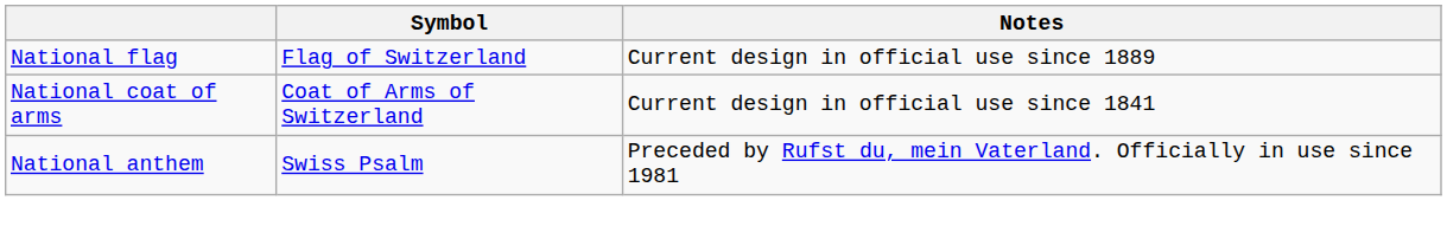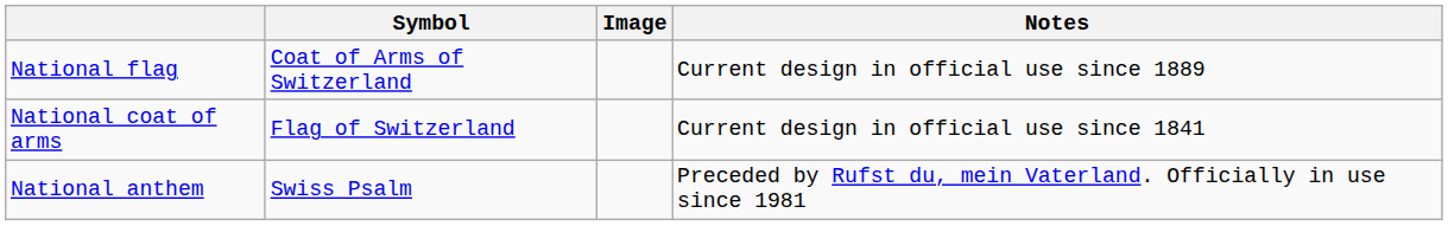+ column: Image
National flag | Symbol: Flag of Switzerland -> Coat of Arms of Switzerland
National coat of arms | Symbol: Coat of Arms of Switzerland -> Flag of Switzerland
